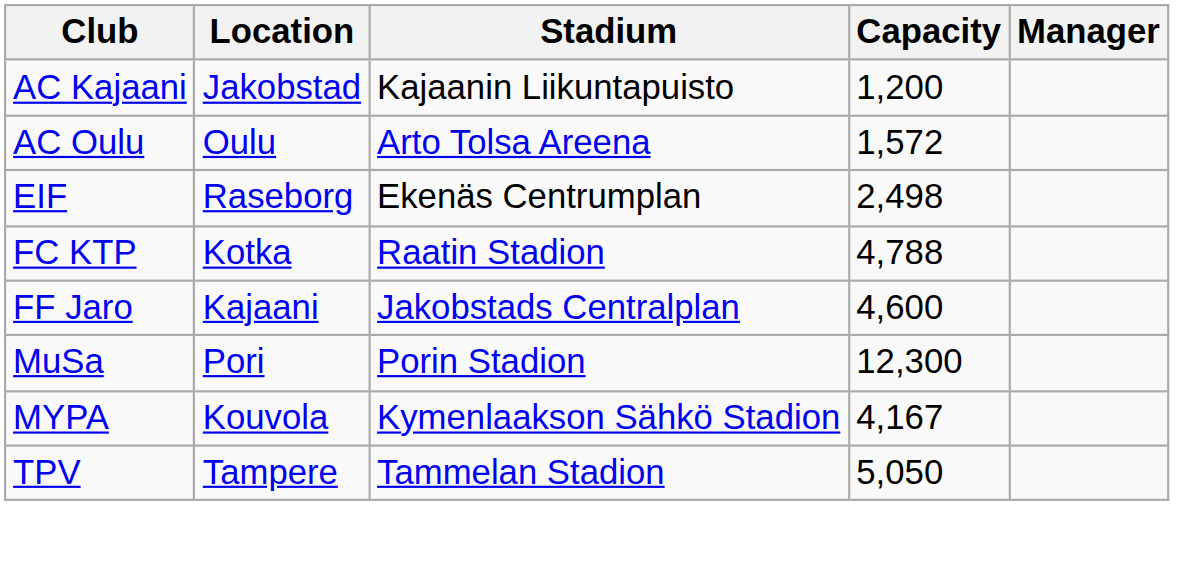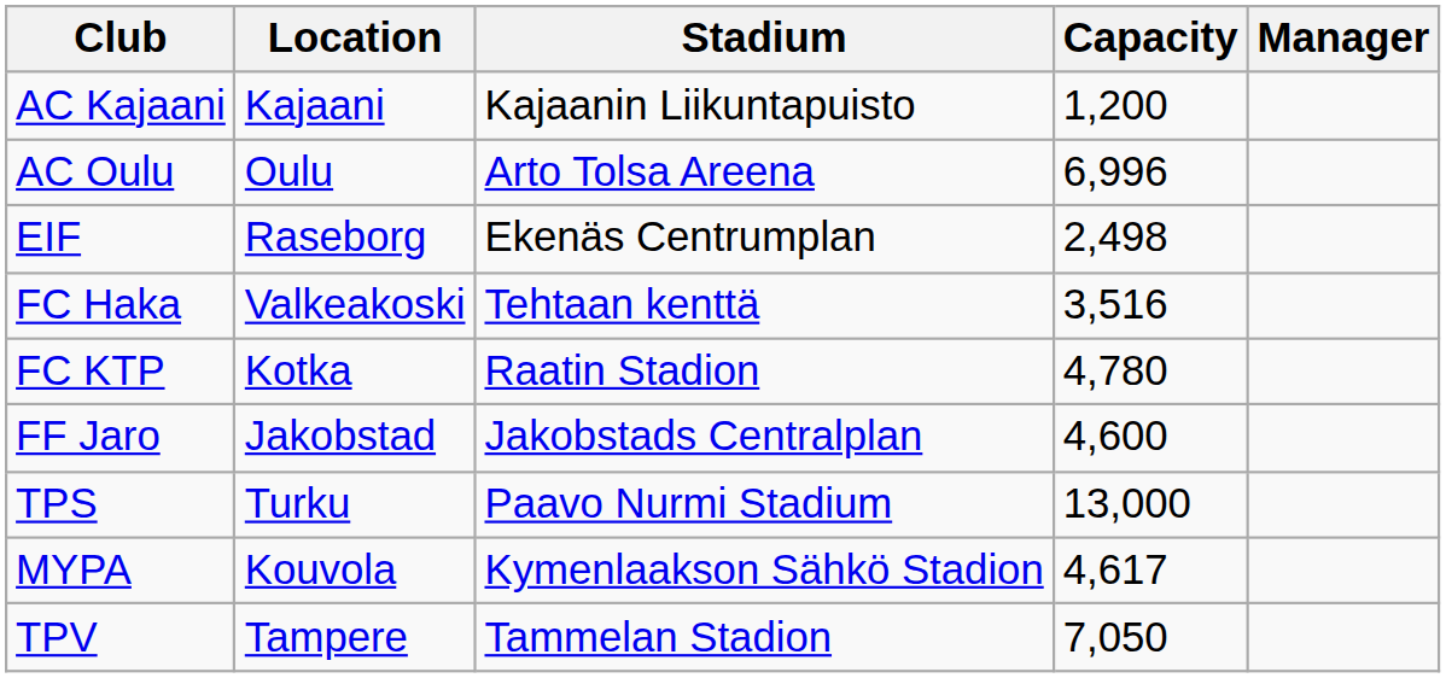AC Kajaani | Location: Jakobstad -> Kajaani
AC Oulu | Capacity: 1,572 -> 6,996
+ row: FC Haka | Valkeakoski | Tehtaan kenttä | 3,516
FC KTP | Capacity: 4,788 -> 4,780
FF Jaro | Location: Kajaani -> Jakobstad
+ row: TPS | Turku | Paavo Nurmi Stadium | 13,000
- row: MuSa | Pori | Porin Stadion | 12,300
MYPA | Capacity: 4,167 -> 4,617
TPV | Capacity: 5,050 -> 7,050
